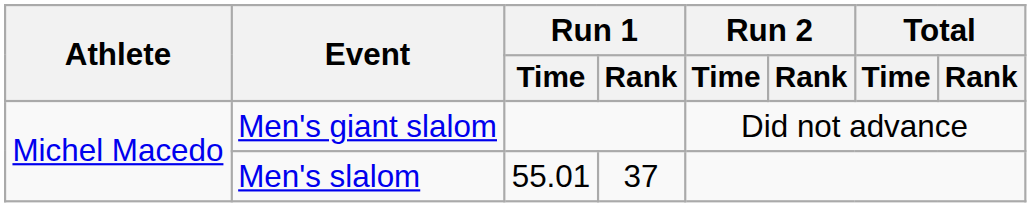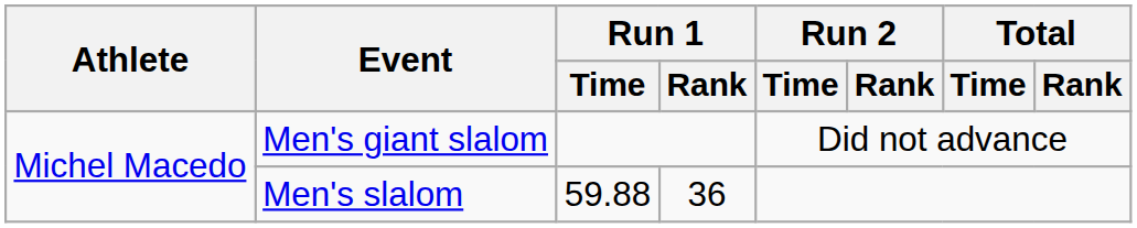Men's slalom | Run 1 / Time: 55.01 -> 59.88
Men's slalom | Run 1 / Rank: 37 -> 36
